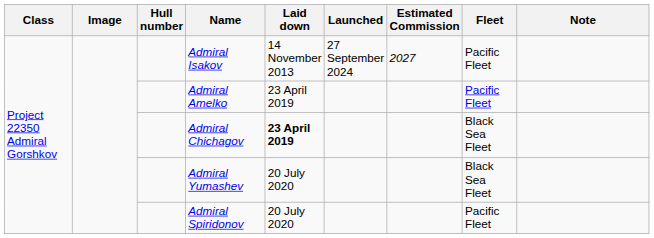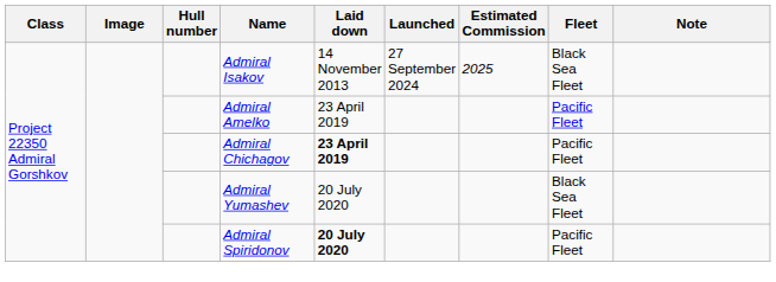Admiral Isakov | Estimated Commission: 2027 -> 2025
Admiral Isakov | Fleet: Pacific Fleet -> Black Sea Fleet
Admiral Chichagov | Fleet: Black Sea Fleet -> Pacific Fleet
Admiral Spiridonov | Laid down: normal -> bold
